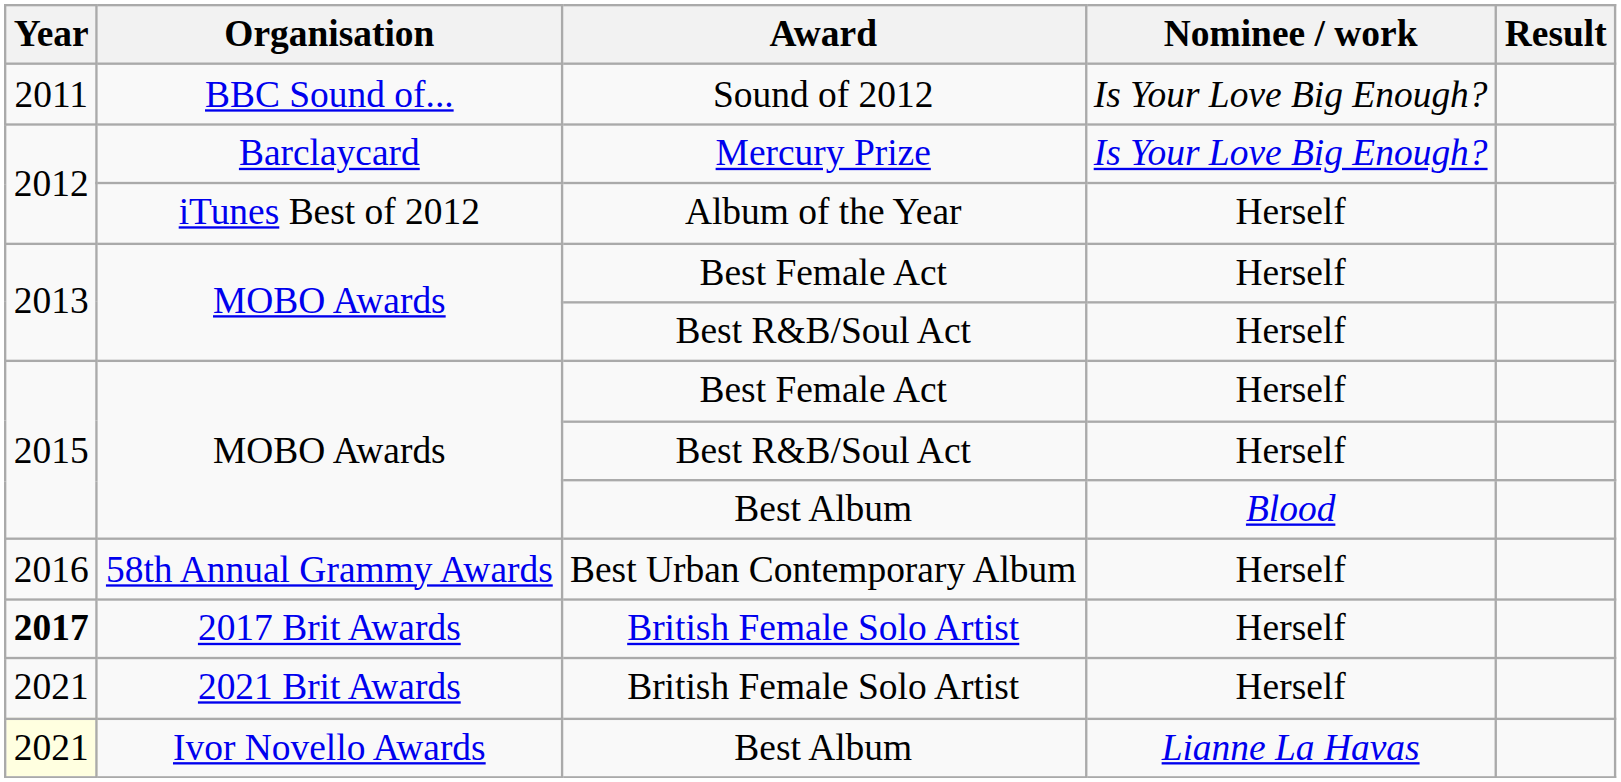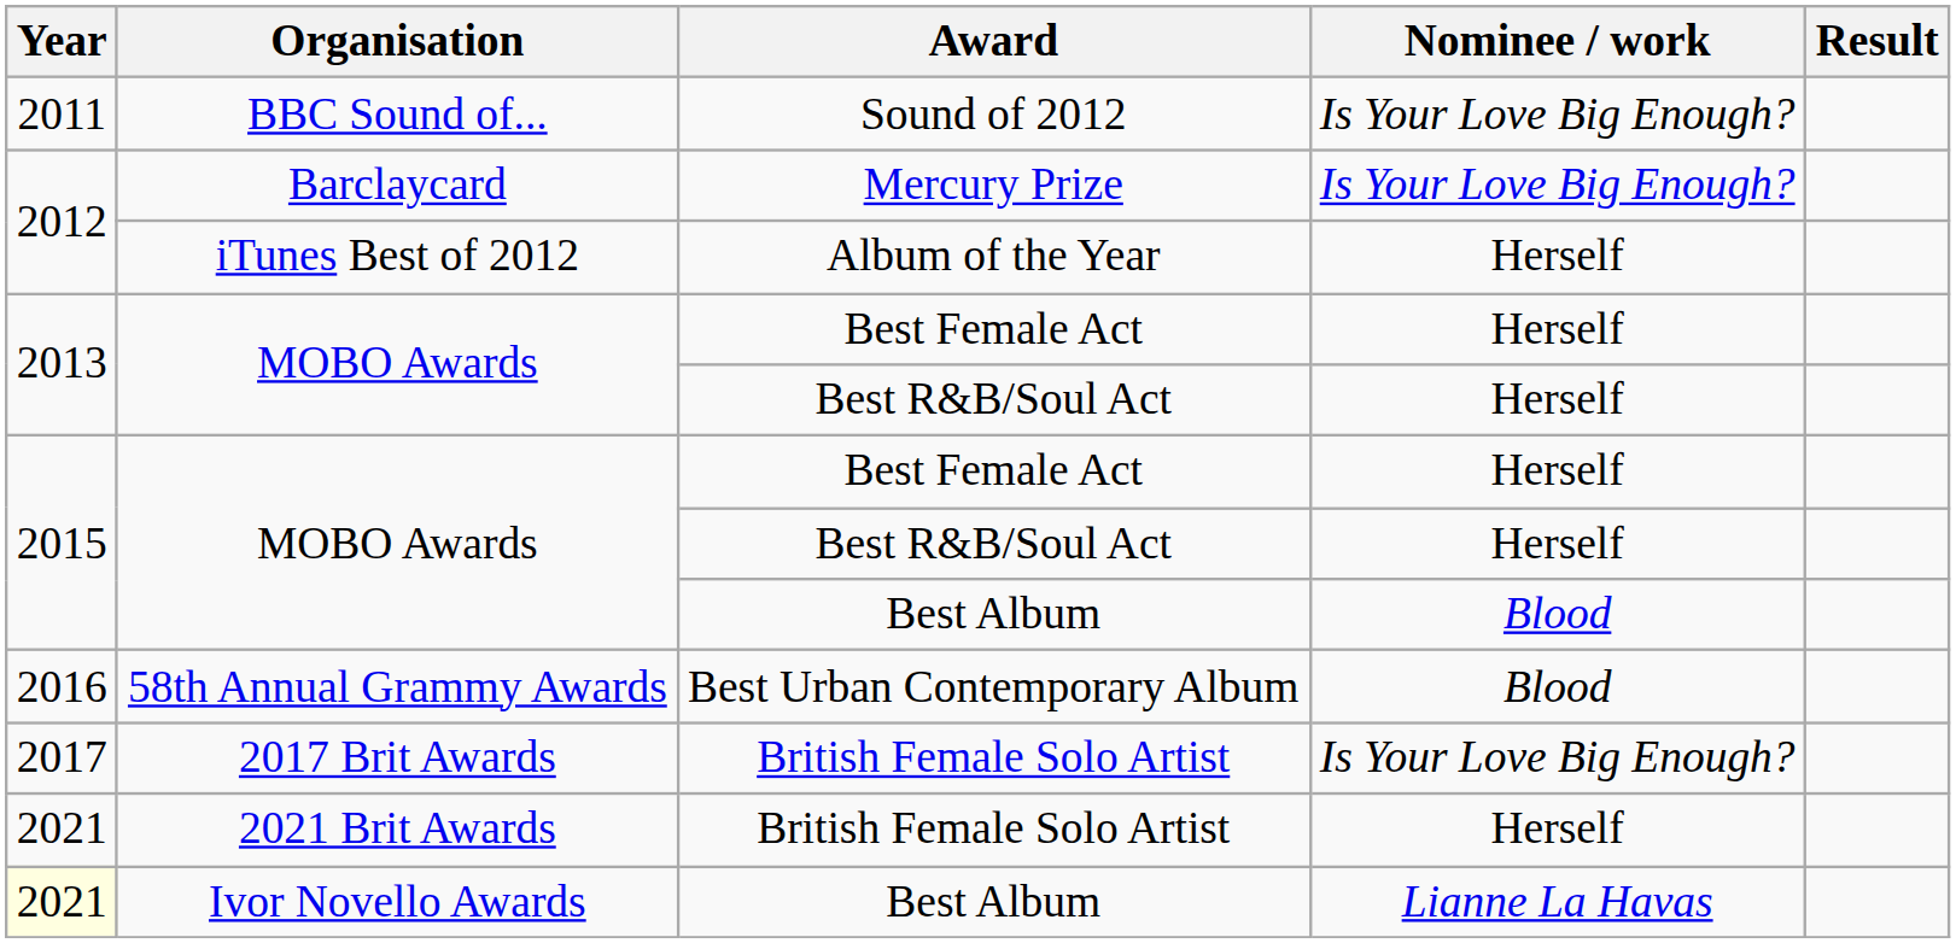58th Annual Grammy Awards | Nominee / work: Herself -> Blood
2017 Brit Awards | Year: bold -> normal
2017 Brit Awards | Nominee / work: Herself -> Is Your Love Big Enough?
